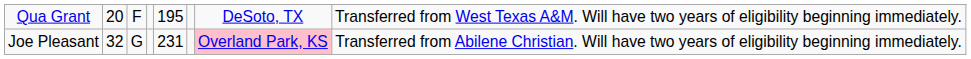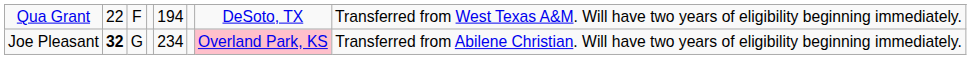Qua Grant | column 2: 20 -> 22
Qua Grant | column 5: 195 -> 194
Joe Pleasant | column 2: normal -> bold
Joe Pleasant | column 5: 231 -> 234
